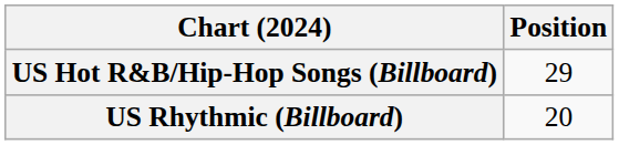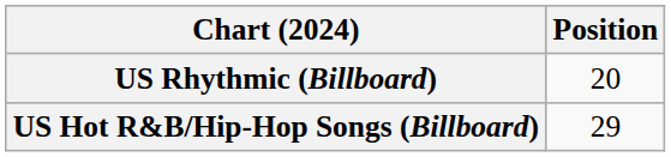rows swapped: US Hot R&B/Hip-Hop Songs (Billboard) <-> US Rhythmic (Billboard)
